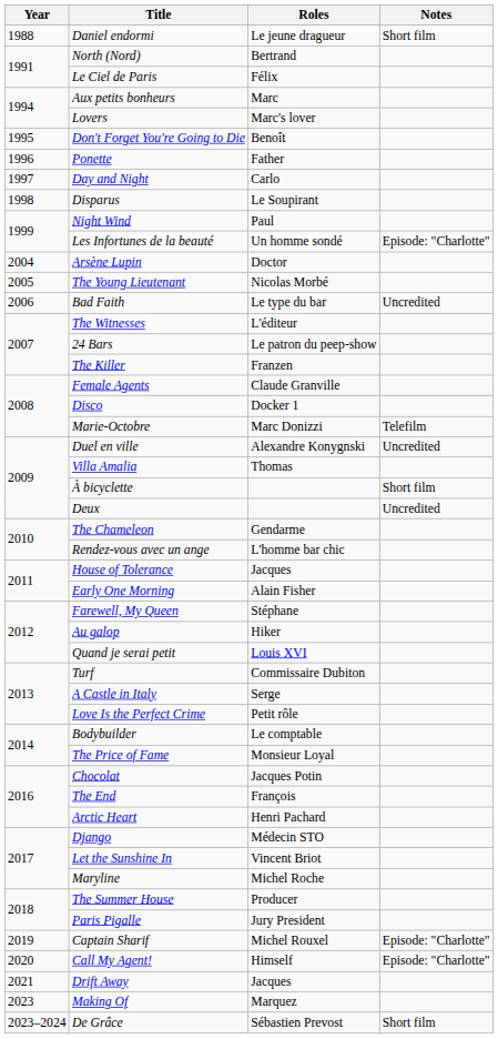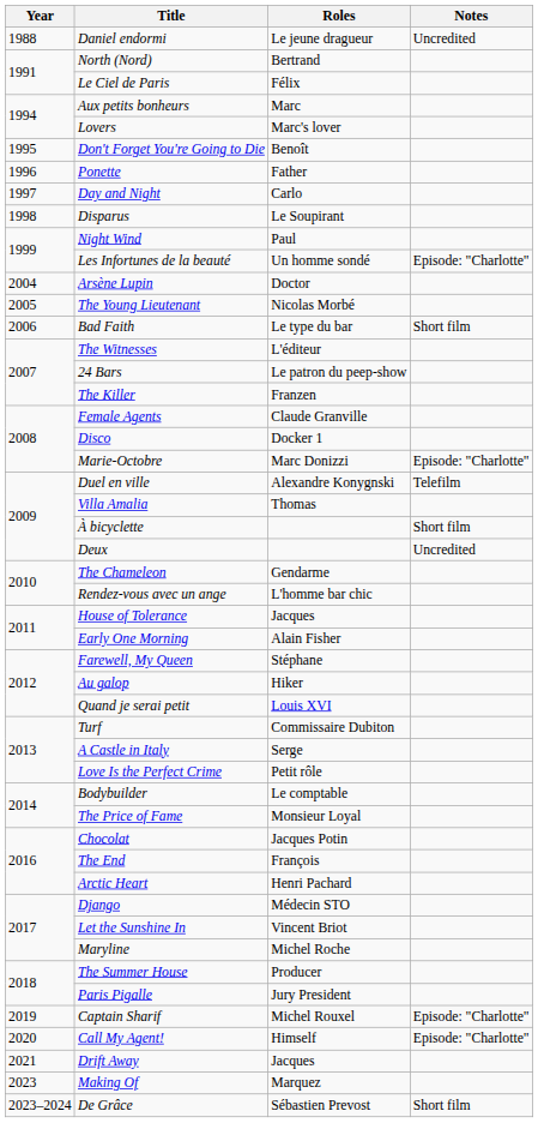Daniel endormi | Notes: Short film -> Uncredited
Bad Faith | Notes: Uncredited -> Short film
Marie-Octobre | Notes: Telefilm -> Episode: "Charlotte"
Duel en ville | Notes: Uncredited -> Telefilm
